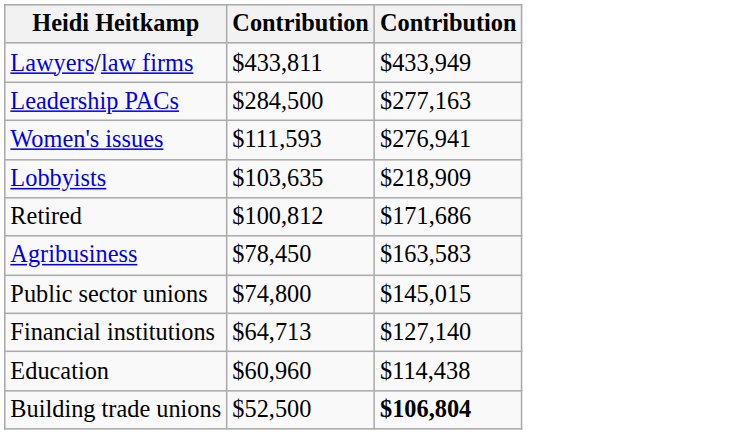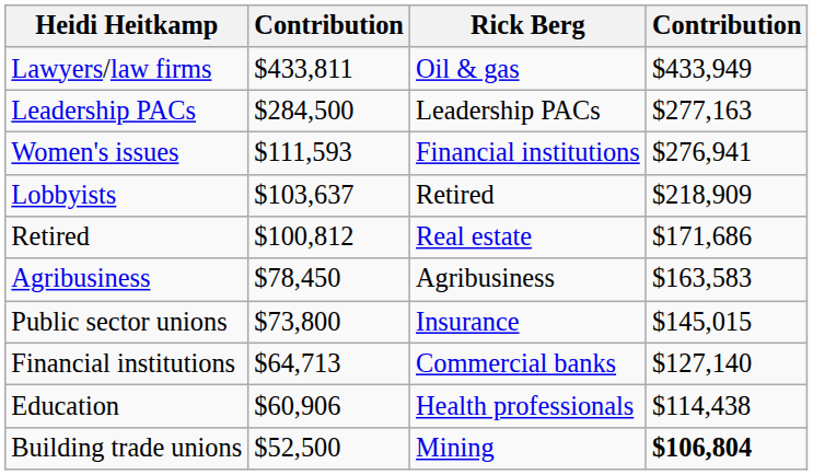+ column: Rick Berg | Oil & gas | Leadership PACs | Financial institutions | Retired | Real estate | Agribusiness | Insurance | Commercial banks | Health professionals | Mining
Lobbyists | column 2: $103,635 -> $103,637
Public sector unions | column 2: $74,800 -> $73,800
Education | column 2: $60,960 -> $60,906
